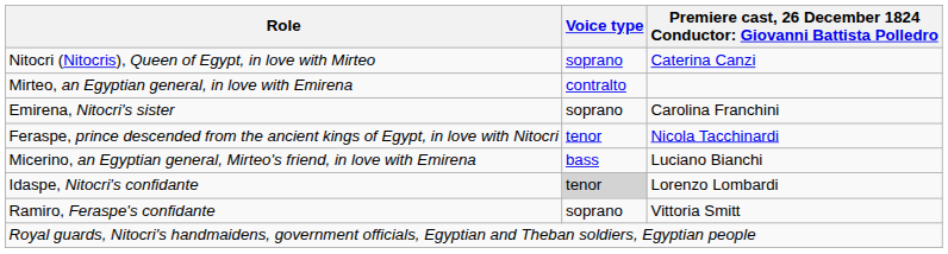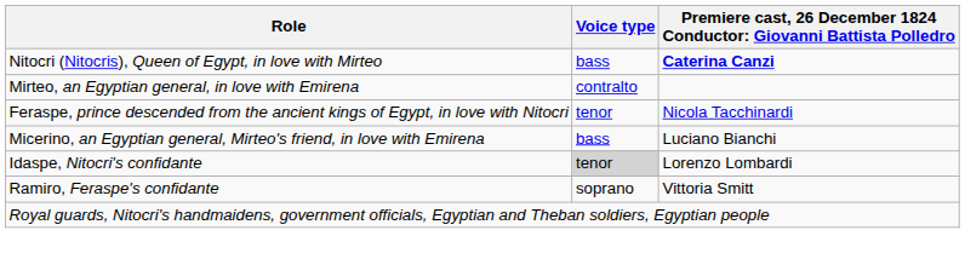Nitocri (Nitocris), Queen of Egypt, in love with Mirteo | Voice type: soprano -> bass
Nitocri (Nitocris), Queen of Egypt, in love with Mirteo | column 3: normal -> bold
- row: Emirena, Nitocri's sister | soprano | Carolina Franchini
